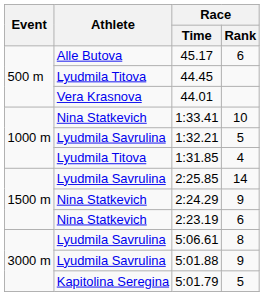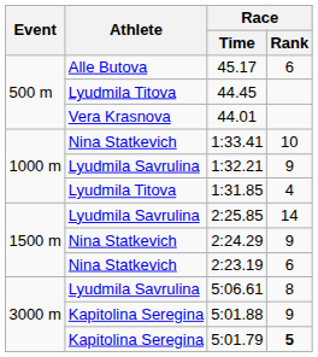1:32.21 | Race / Rank: 5 -> 9
5:01.88 | Athlete: Lyudmila Savrulina -> Kapitolina Seregina
5:01.79 | Race / Rank: normal -> bold
